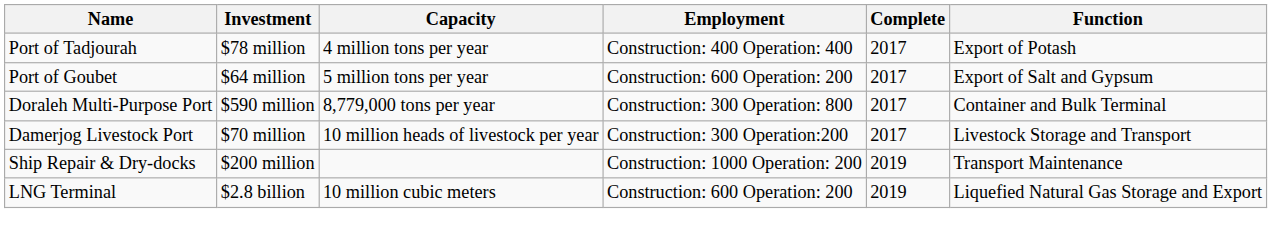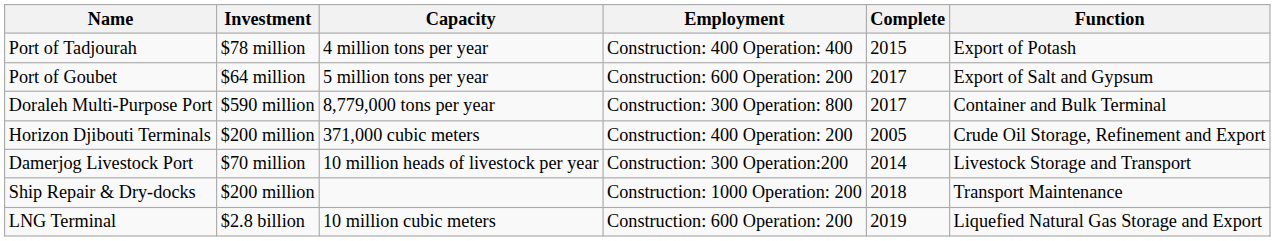Port of Tadjourah | Complete: 2017 -> 2015
+ row: Horizon Djibouti Terminals | $200 million | 371,000 cubic meters | Construction: 400 Operation: 200 | 2005 | Crude Oil Storage, Refinement and Export
Damerjog Livestock Port | Complete: 2017 -> 2014
Ship Repair & Dry-docks | Complete: 2019 -> 2018
